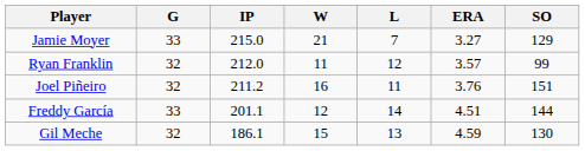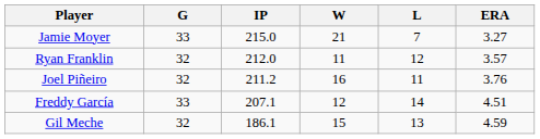- column: SO | 129 | 99 | 151 | 144 | 130
Freddy García | IP: 201.1 -> 207.1
